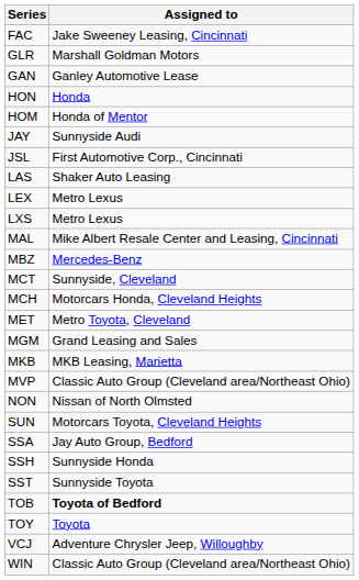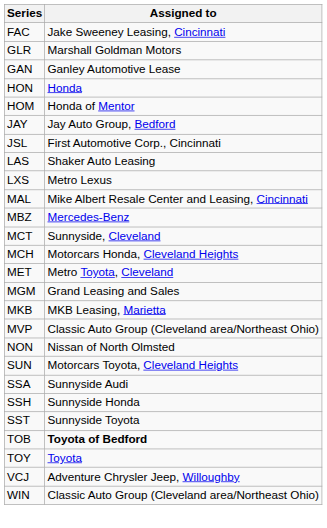JAY | Assigned to: Sunnyside Audi -> Jay Auto Group, Bedford
- row: LEX | Metro Lexus
SSA | Assigned to: Jay Auto Group, Bedford -> Sunnyside Audi
